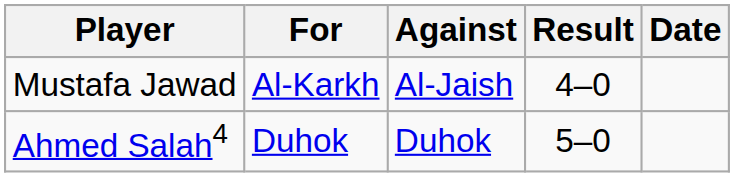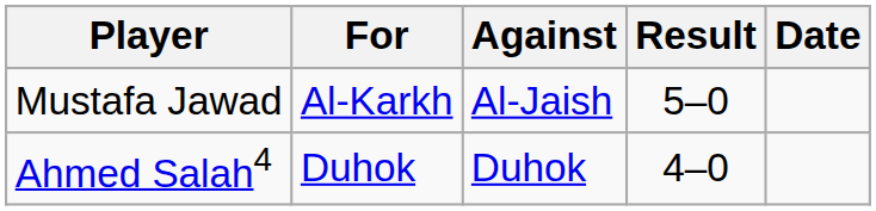Mustafa Jawad | Result: 4–0 -> 5–0
Ahmed Salah4 | Result: 5–0 -> 4–0
